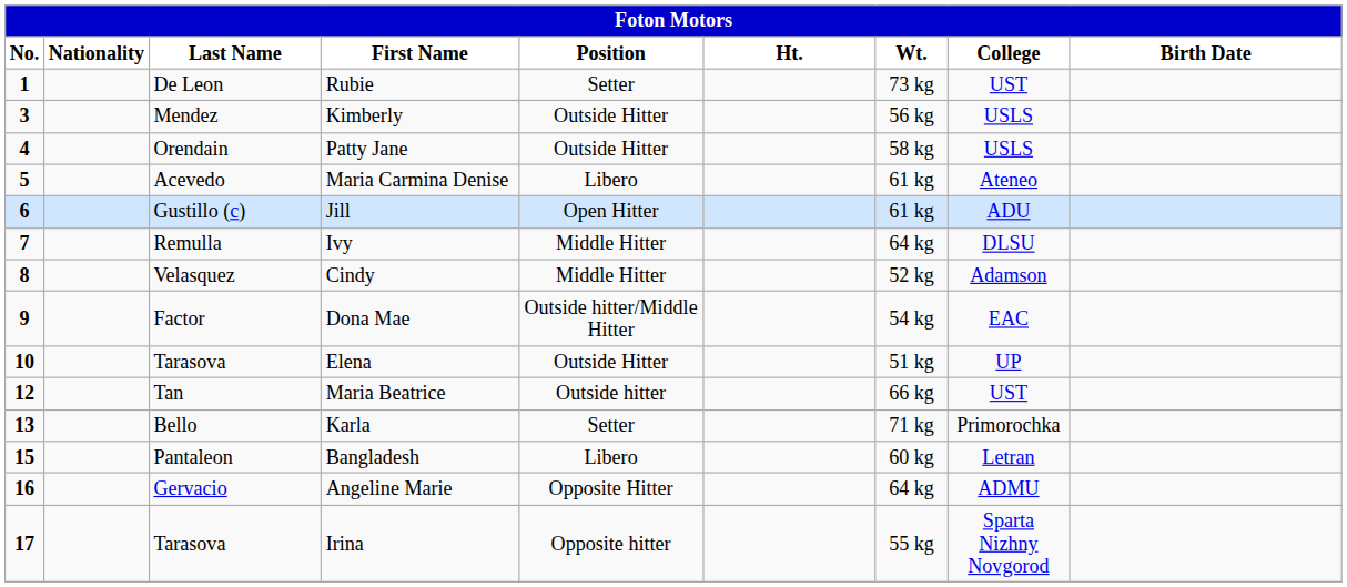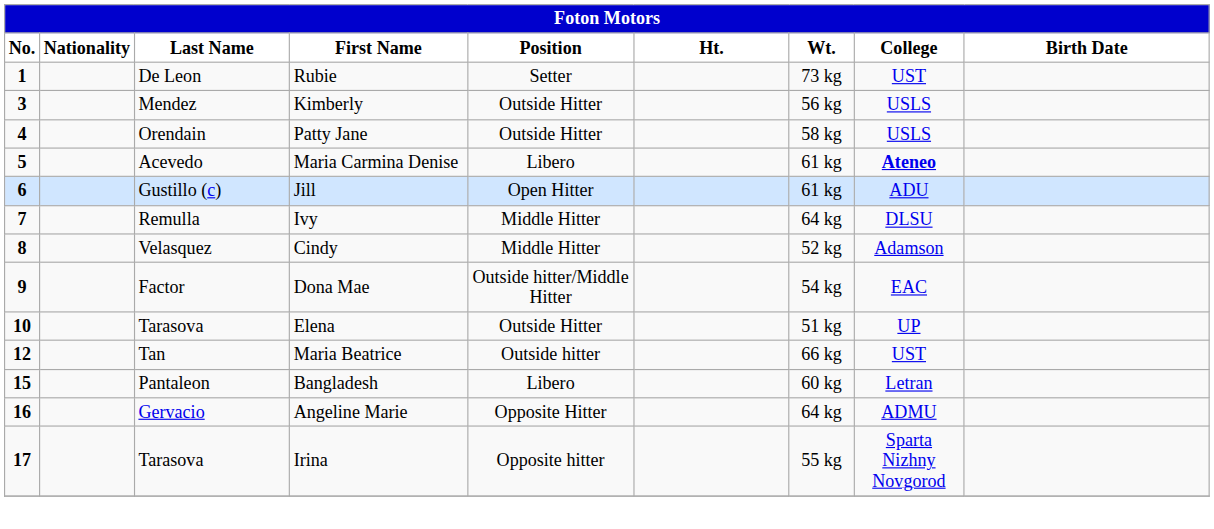Maria Carmina Denise | College: normal -> bold
- row: 13 | Bello | Karla | Setter | 71 kg | Primorochka
